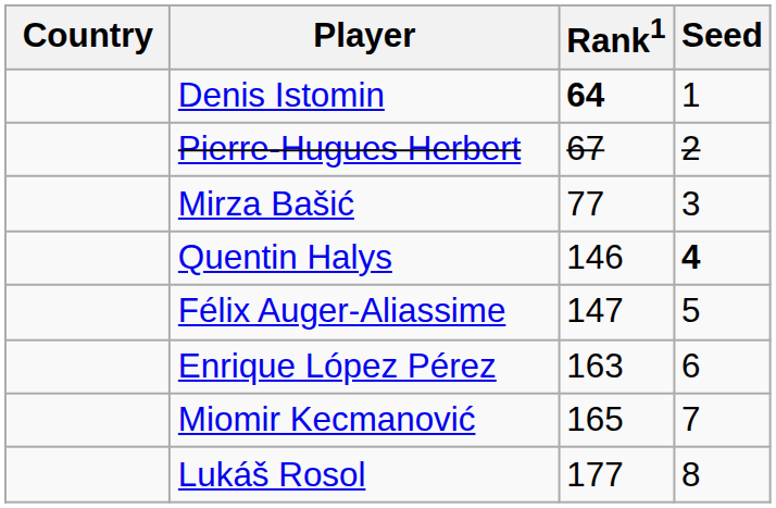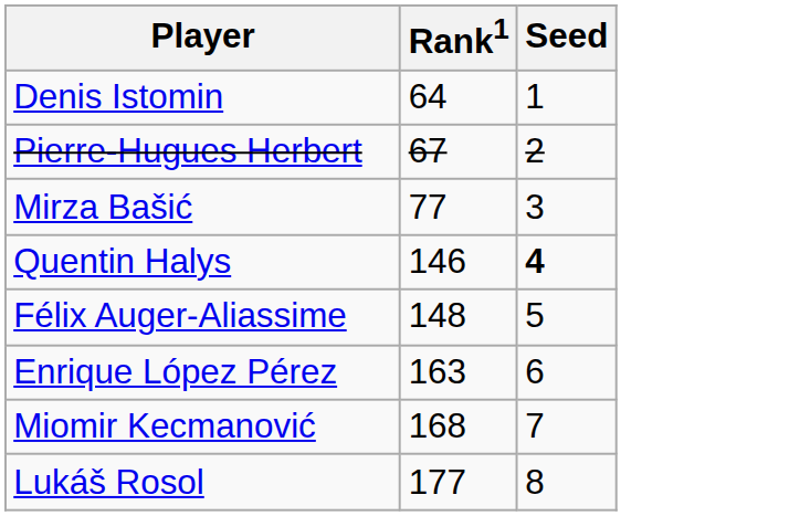- column: Country
Denis Istomin | Rank1: bold -> normal
Félix Auger-Aliassime | Rank1: 147 -> 148
Miomir Kecmanović | Rank1: 165 -> 168
